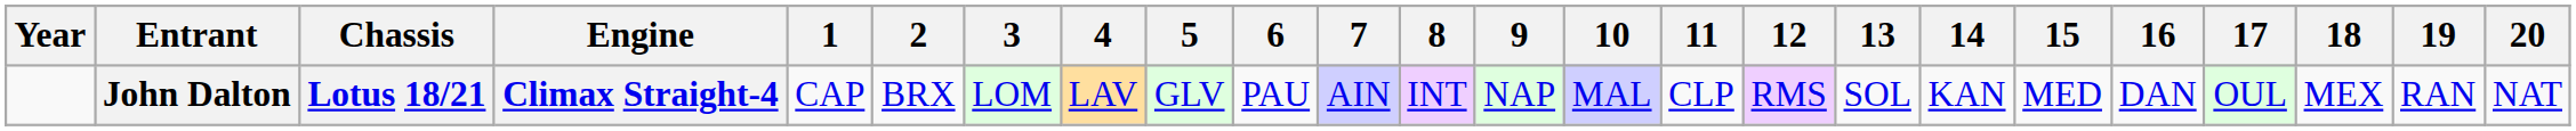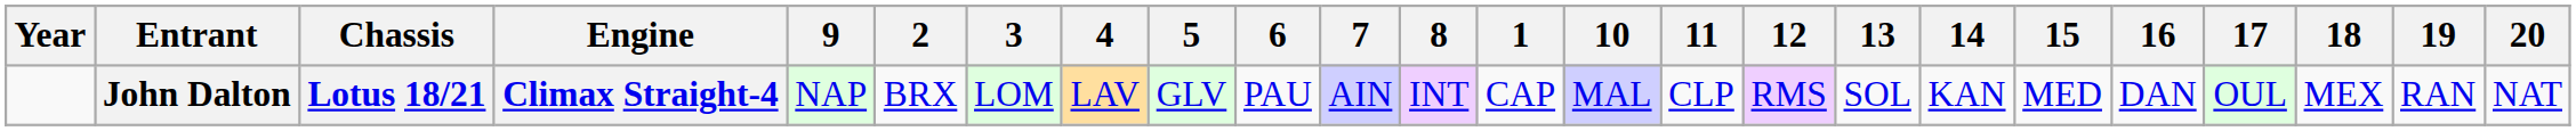columns swapped: 1 <-> 9
